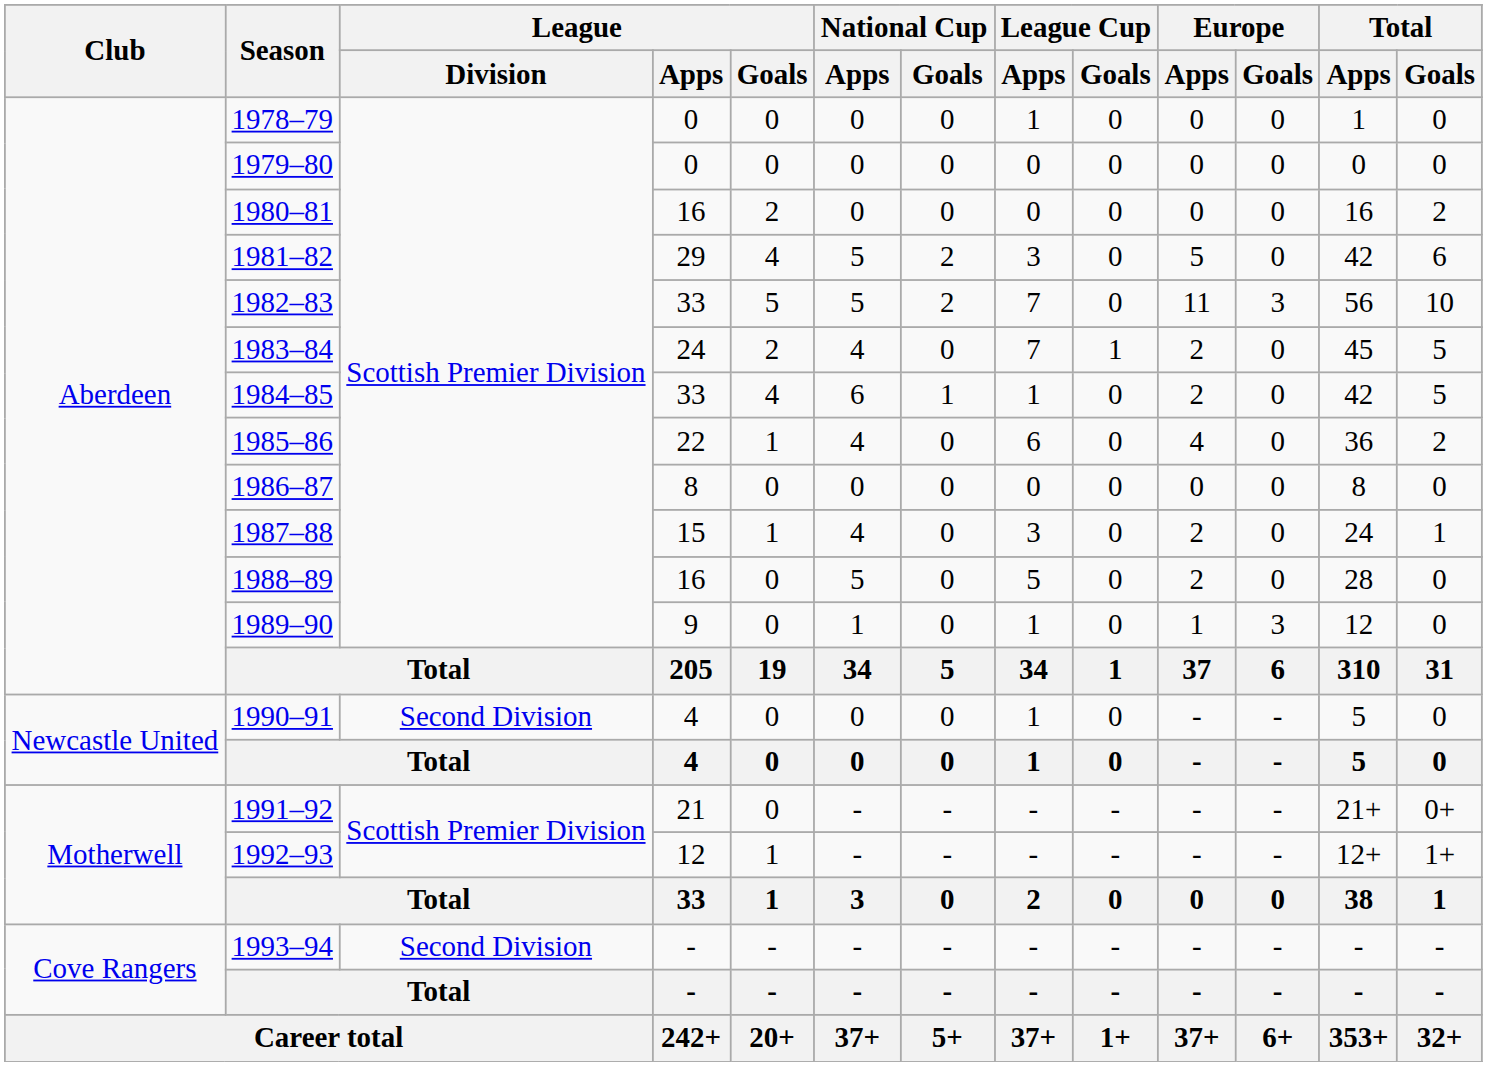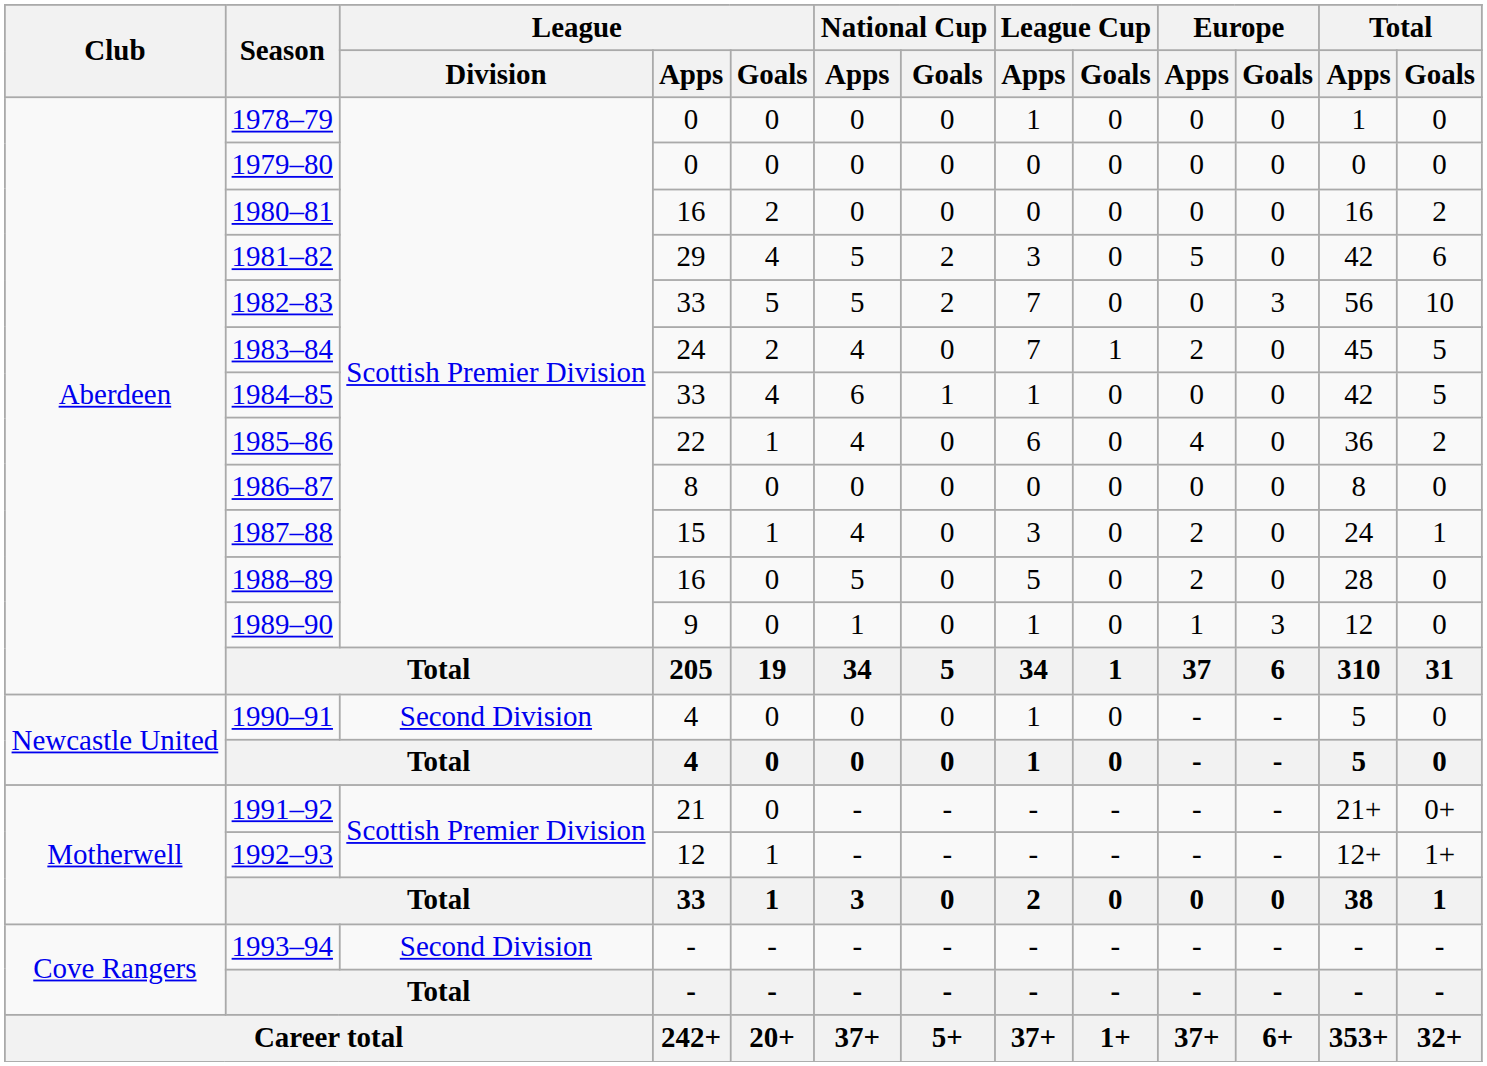1982–83 | Europe / Apps: 11 -> 0
1984–85 | Europe / Apps: 2 -> 0
